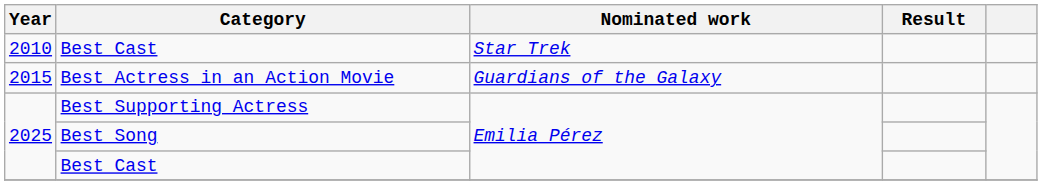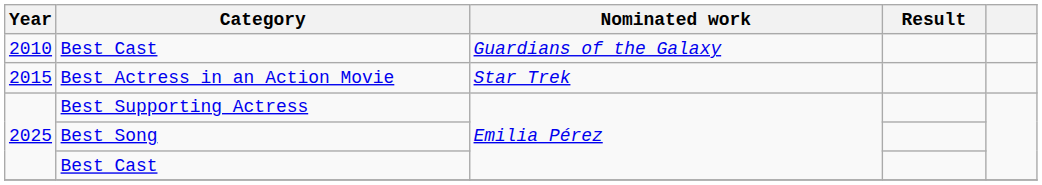2010 / Best Cast | Nominated work: Star Trek -> Guardians of the Galaxy
Best Actress in an Action Movie | Nominated work: Guardians of the Galaxy -> Star Trek
